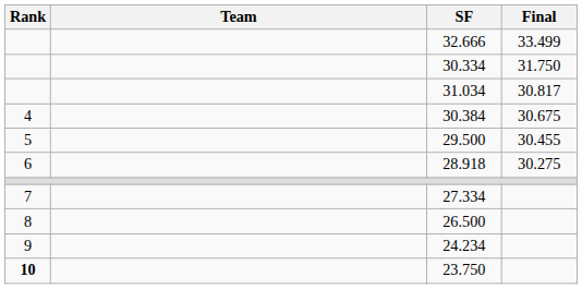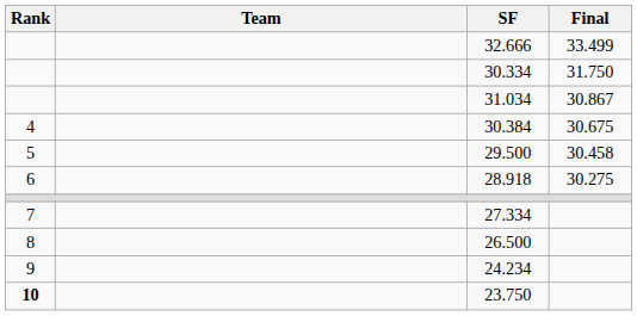31.034 | Final: 30.817 -> 30.867
29.500 | Final: 30.455 -> 30.458
